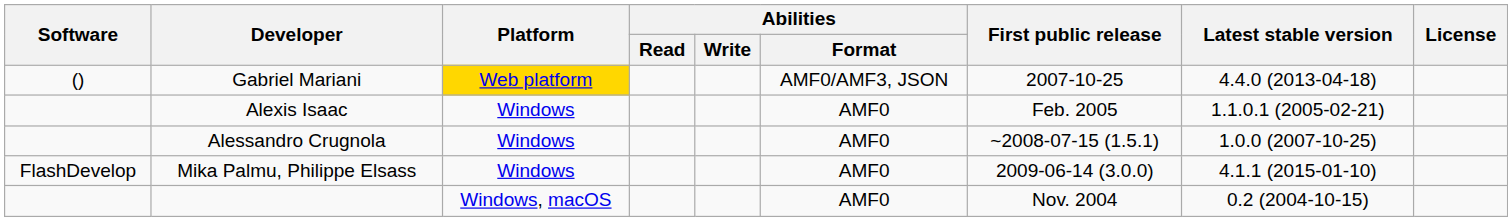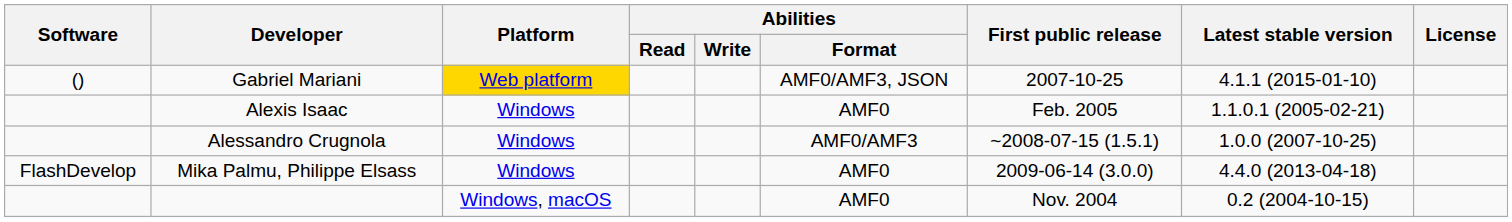Gabriel Mariani | Latest stable version: 4.4.0 (2013-04-18) -> 4.1.1 (2015-01-10)
Alessandro Crugnola | Abilities / Format: AMF0 -> AMF0/AMF3
Mika Palmu, Philippe Elsass | Latest stable version: 4.1.1 (2015-01-10) -> 4.4.0 (2013-04-18)
